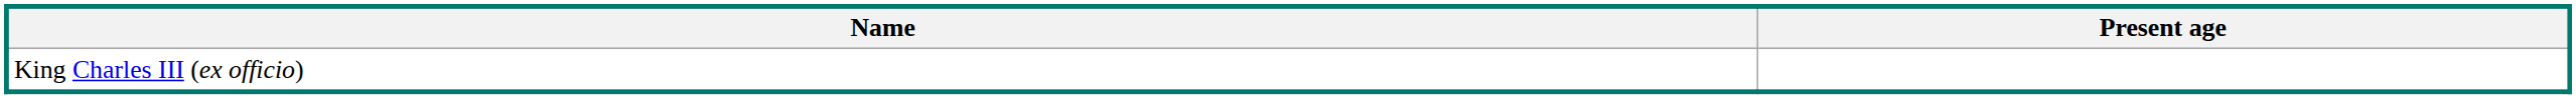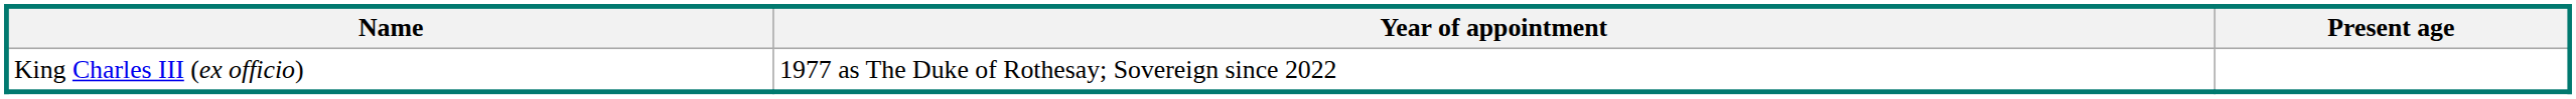+ column: Year of appointment | 1977 as The Duke of Rothesay; Sovereign since 2022
